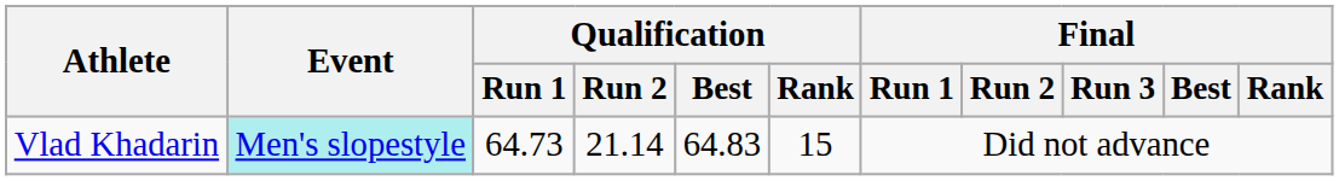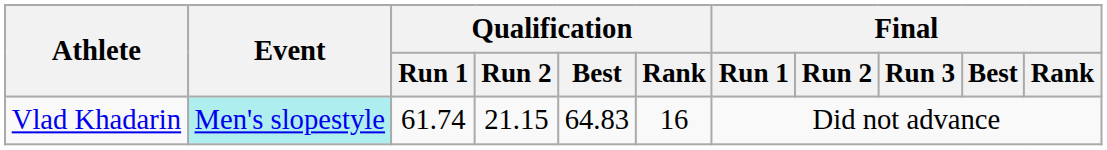Vlad Khadarin | Qualification / Run 1: 64.73 -> 61.74
Vlad Khadarin | Qualification / Run 2: 21.14 -> 21.15
Vlad Khadarin | Qualification / Rank: 15 -> 16
